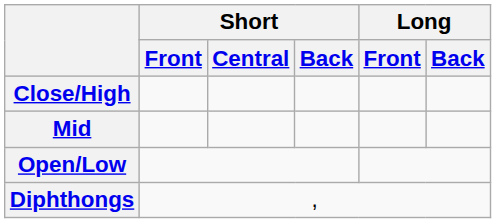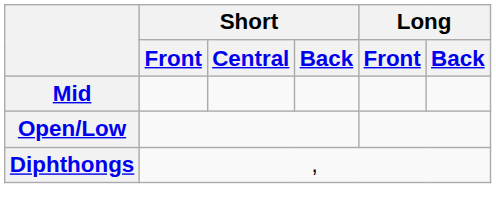- row: Close/High
